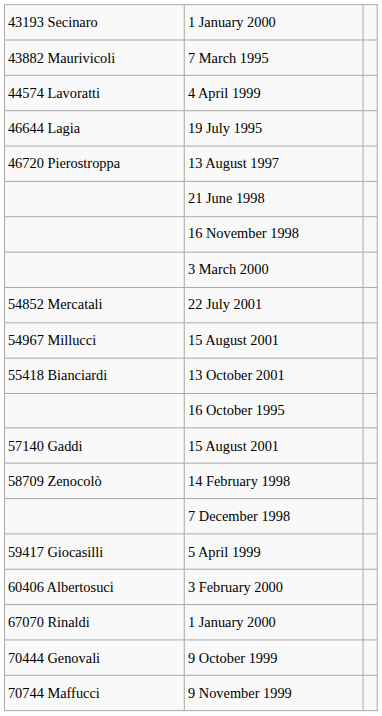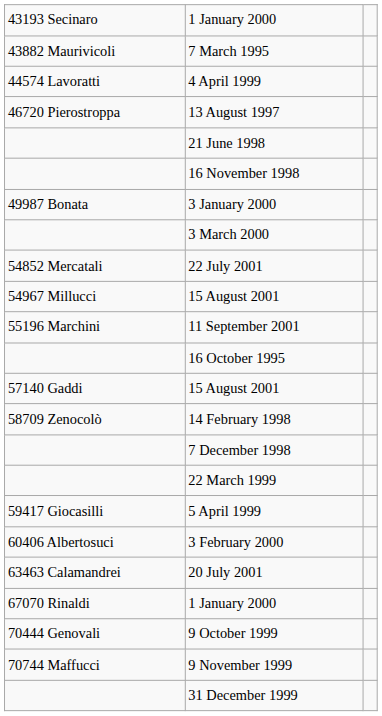- row: 46644 Lagia | 19 July 1995
+ row: 49987 Bonata | 3 January 2000
+ row: 55196 Marchini | 11 September 2001
- row: 55418 Bianciardi | 13 October 2001
+ row: 22 March 1999
+ row: 63463 Calamandrei | 20 July 2001
+ row: 31 December 1999
